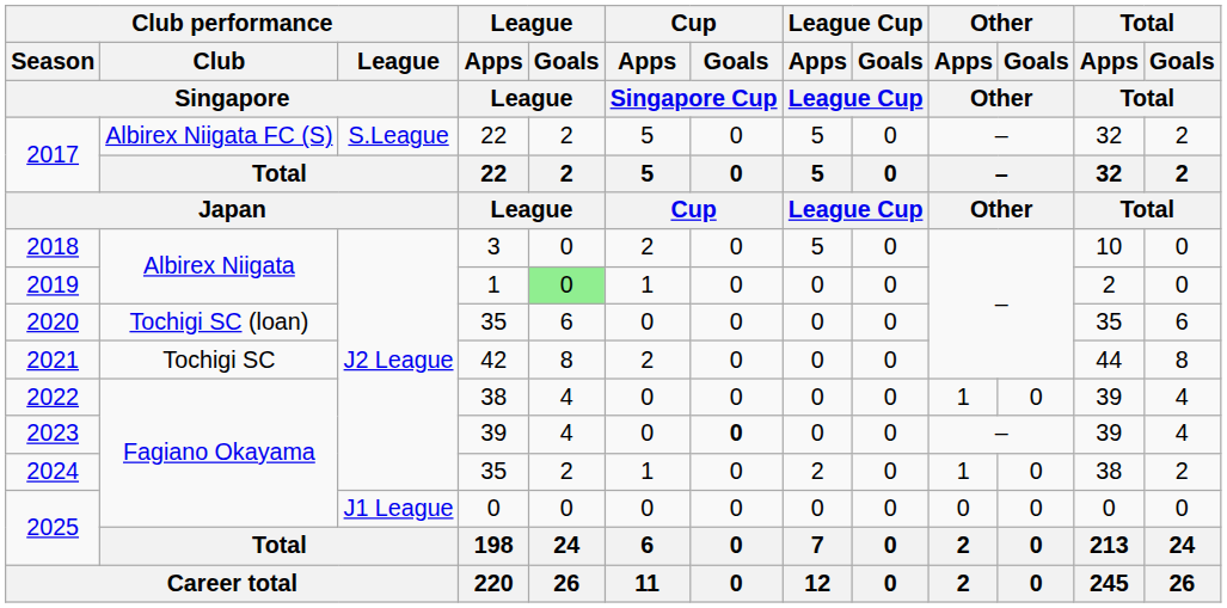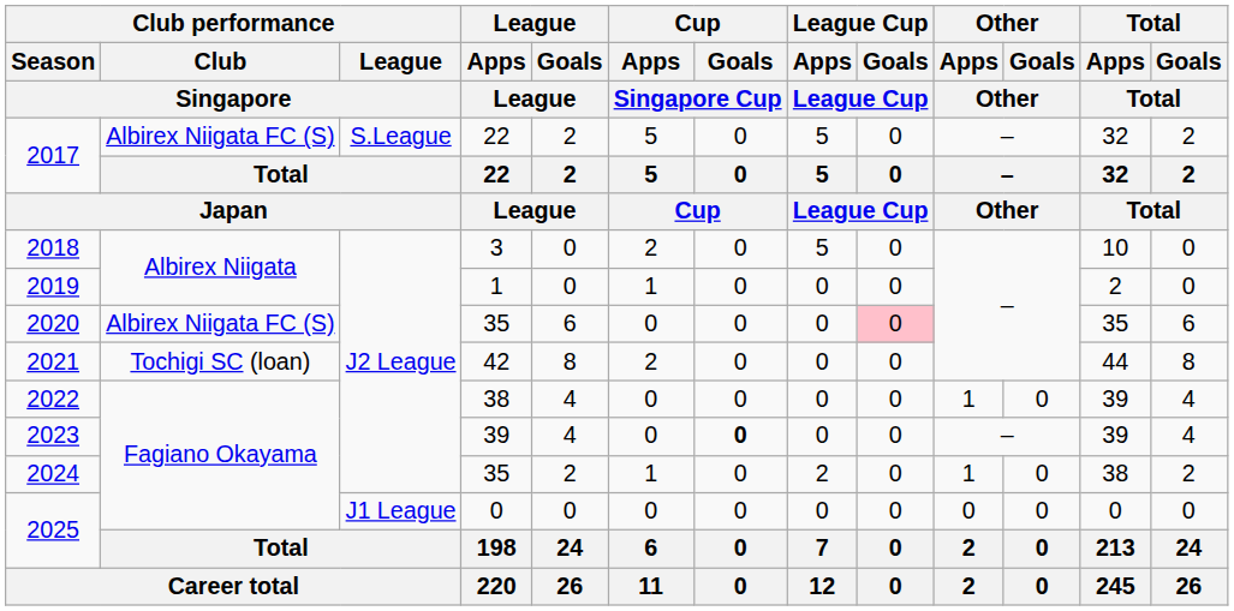2019 | League / Goals / League: lightgreen background -> no background
2020 | Club performance / Club / Singapore: Tochigi SC (loan) -> Albirex Niigata FC (S)
2020 | League Cup / Goals / League Cup: no background -> pink background
2021 | Club performance / Club / Singapore: Tochigi SC -> Tochigi SC (loan)
